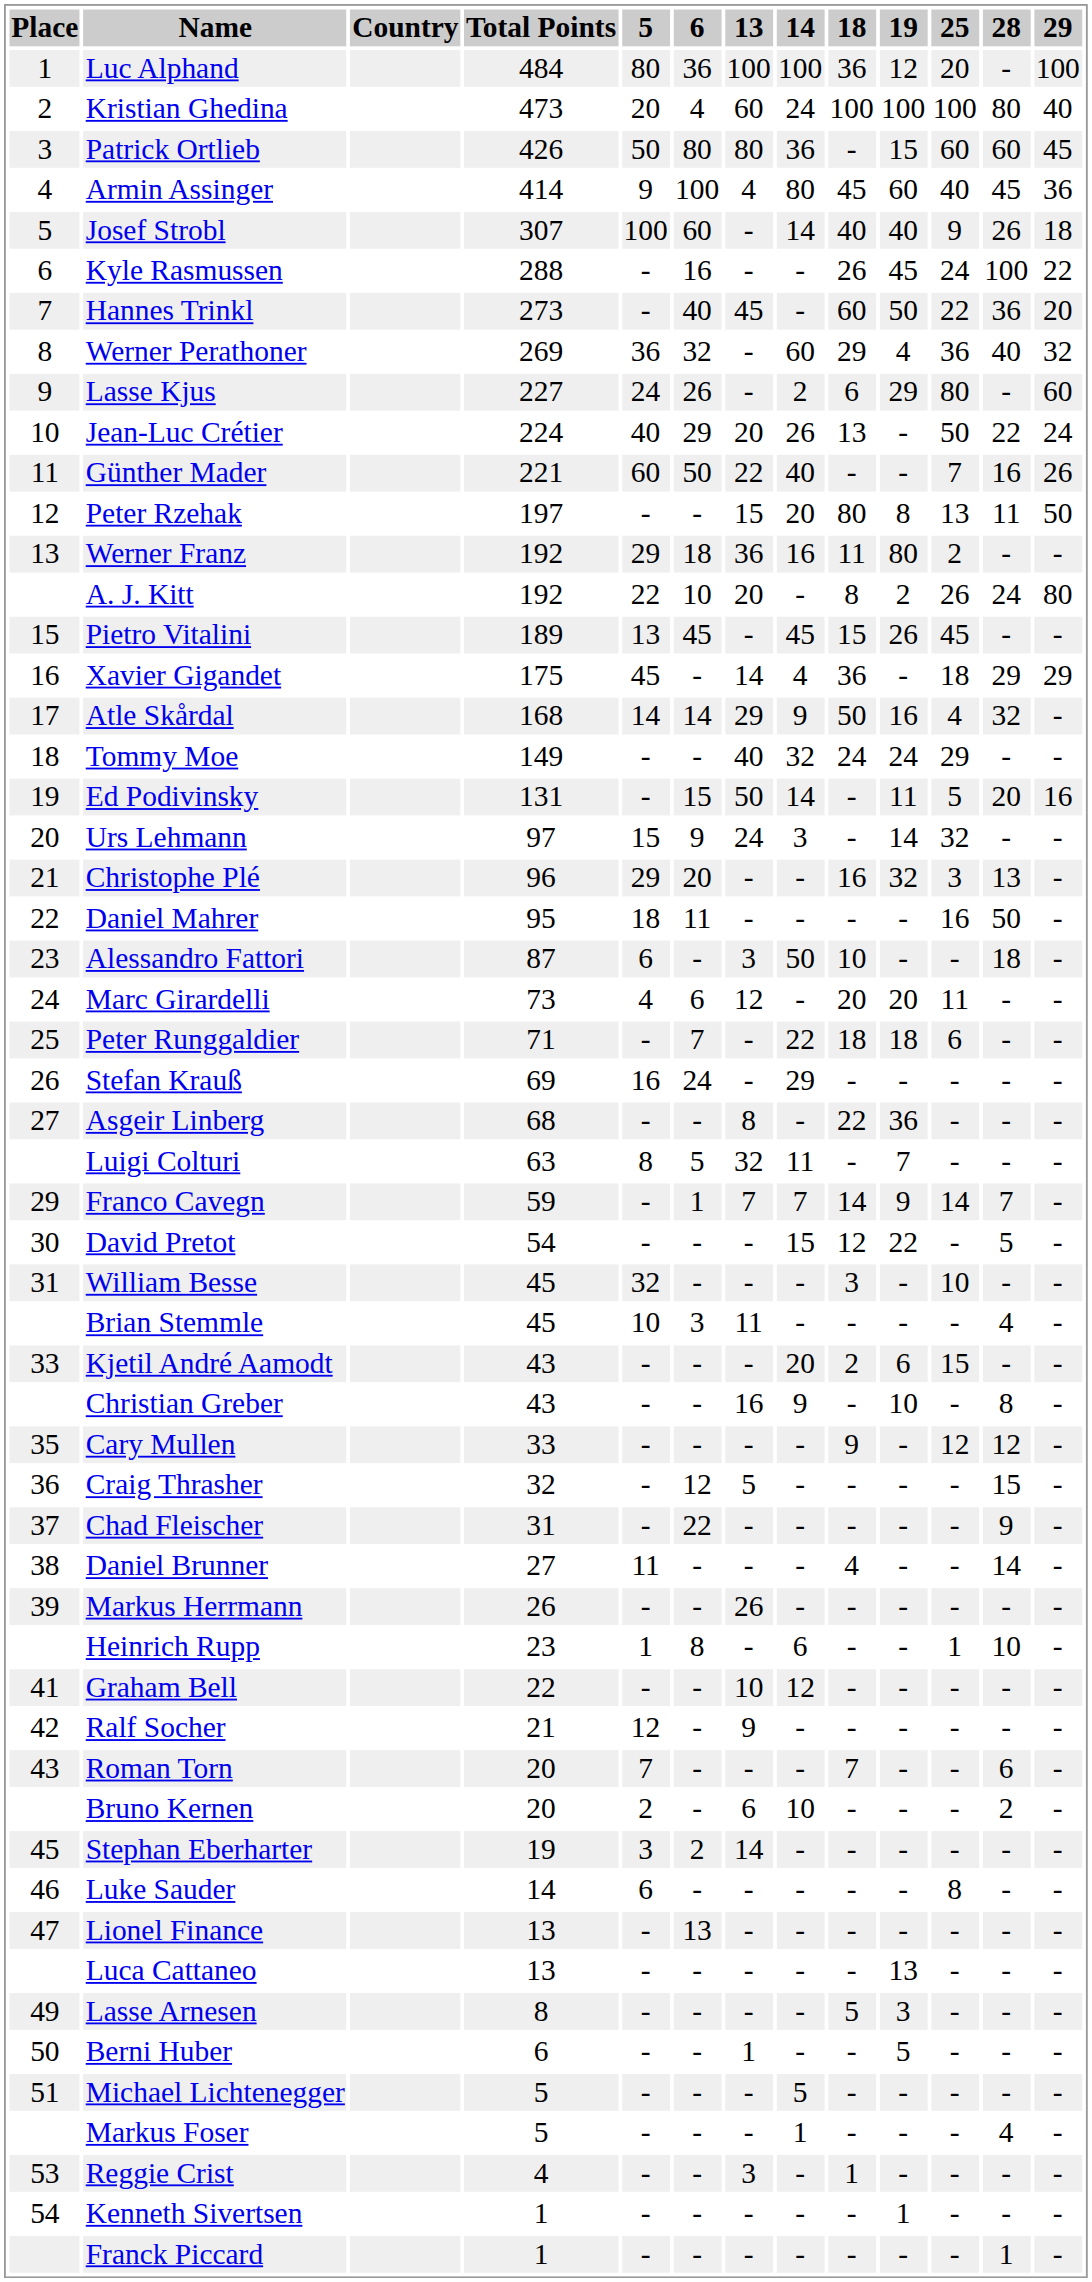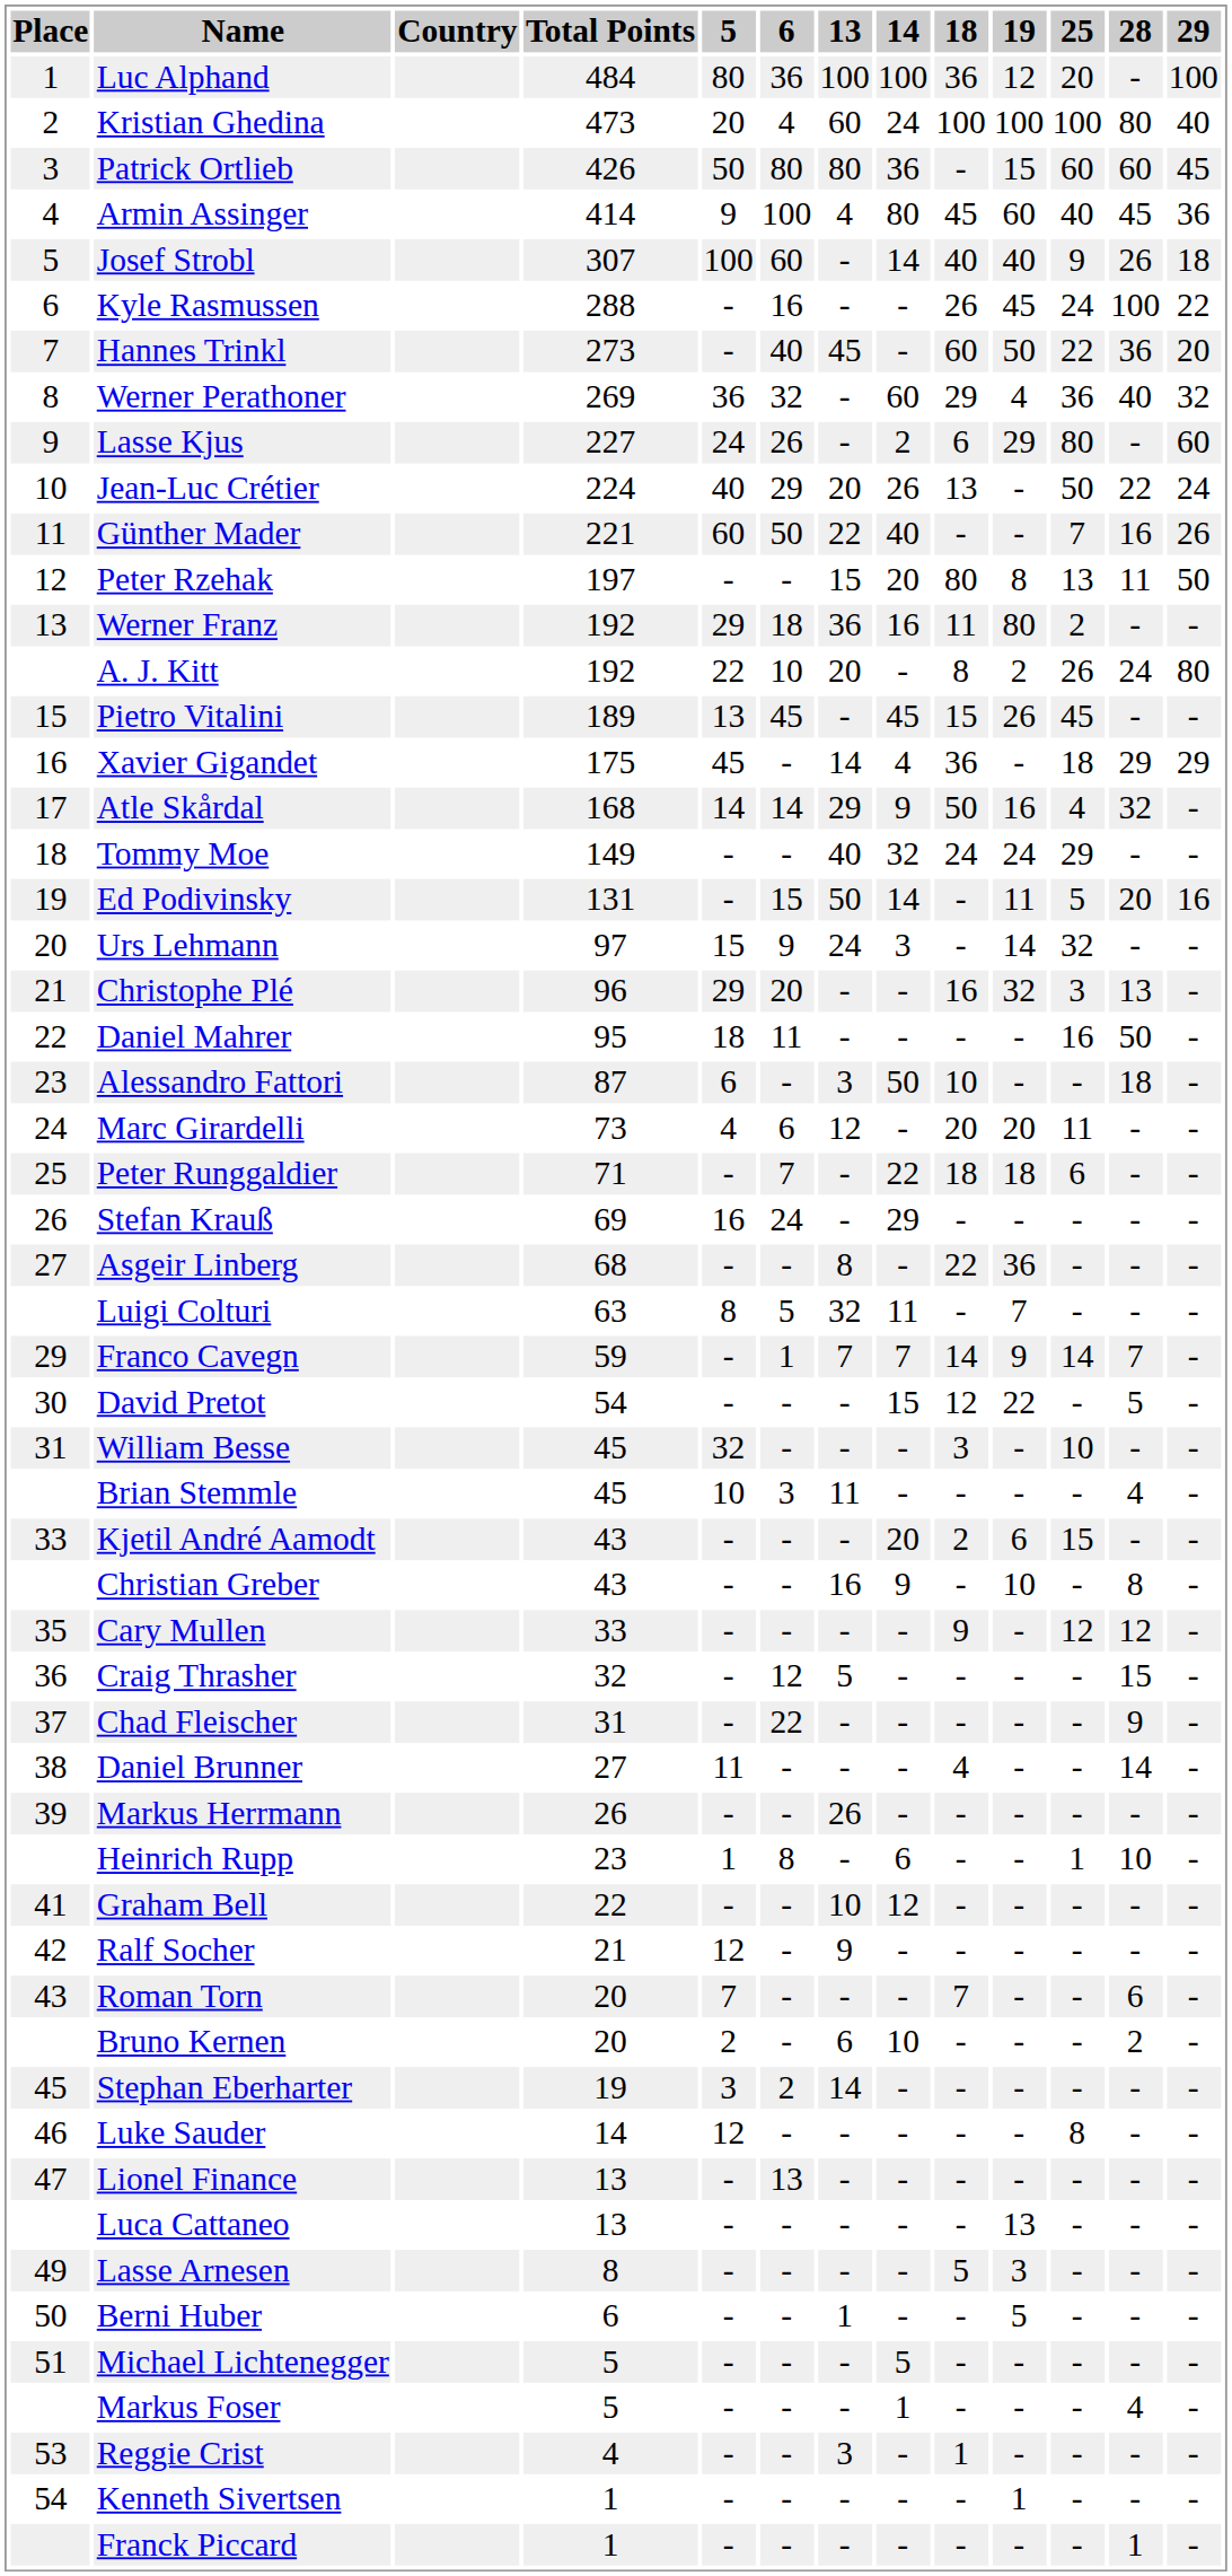Luke Sauder | 5: 6 -> 12
